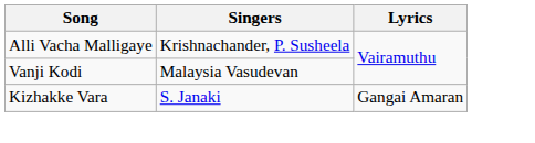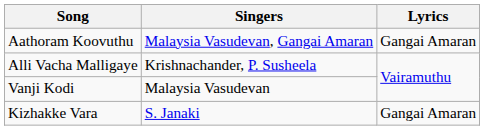+ row: Aathoram Koovuthu | Malaysia Vasudevan, Gangai Amaran | Gangai Amaran
